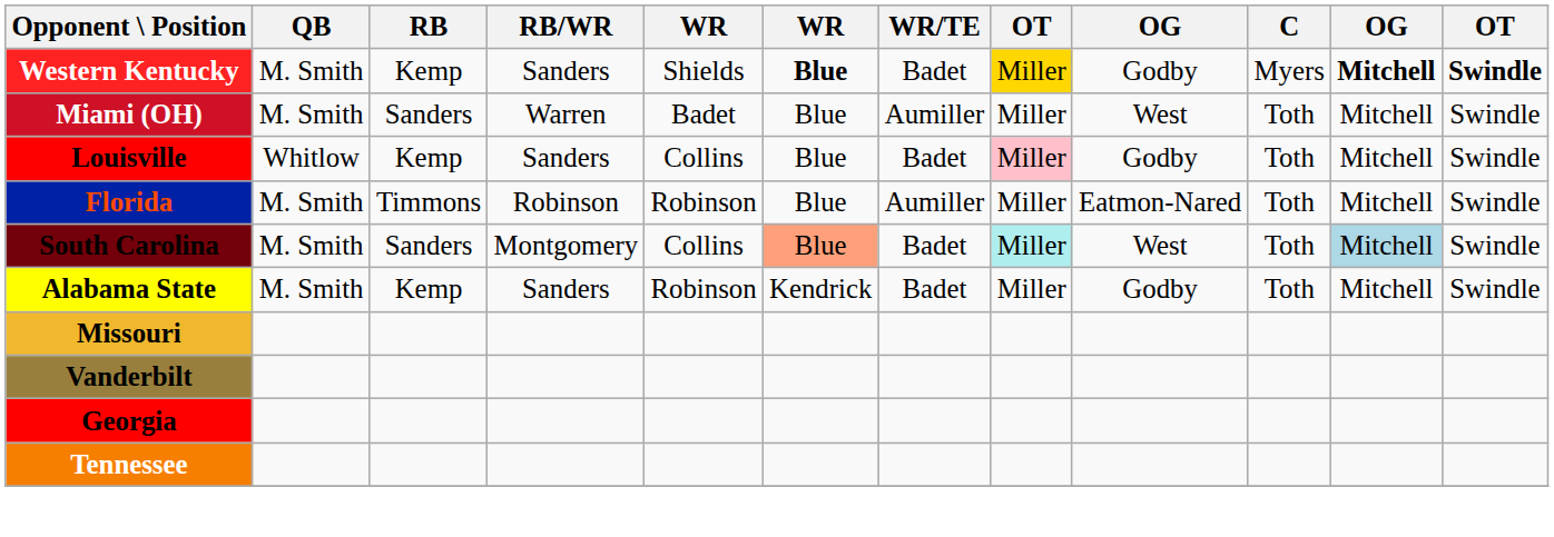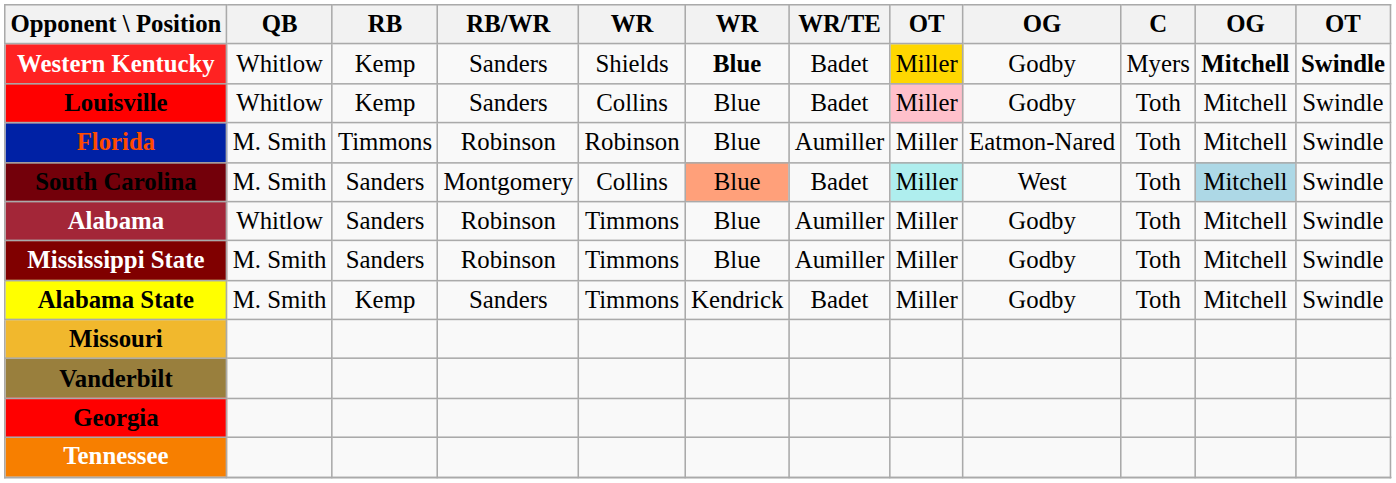Western Kentucky | QB: M. Smith -> Whitlow
- row: Miami (OH) | M. Smith | Sanders | Warren | Badet | Blue | Aumiller | Miller | West | Toth | Mitchell | Swindle
+ row: Alabama | Whitlow | Sanders | Robinson | Timmons | Blue | Aumiller | Miller | Godby | Toth | Mitchell | Swindle
+ row: Mississippi State | M. Smith | Sanders | Robinson | Timmons | Blue | Aumiller | Miller | Godby | Toth | Mitchell | Swindle
Alabama State | column 5: Robinson -> Timmons
